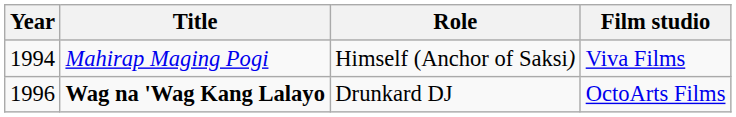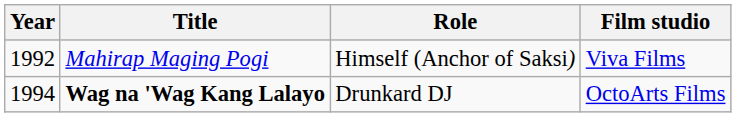Mahirap Maging Pogi | Year: 1994 -> 1992
Wag na 'Wag Kang Lalayo | Year: 1996 -> 1994
